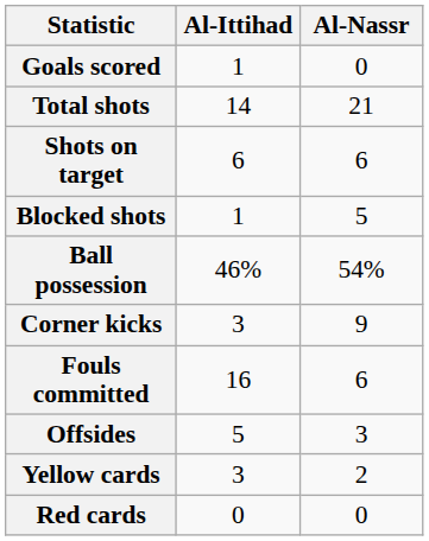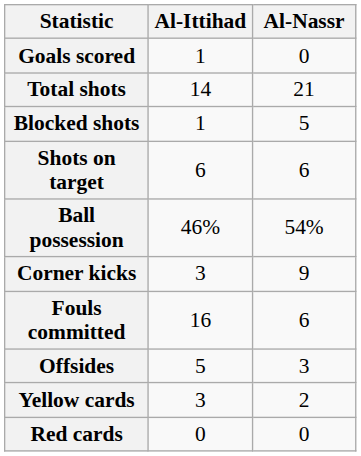rows swapped: Shots on target <-> Blocked shots
